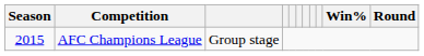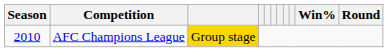AFC Champions League | Season: 2015 -> 2010
AFC Champions League | column 3: no background -> gold background
